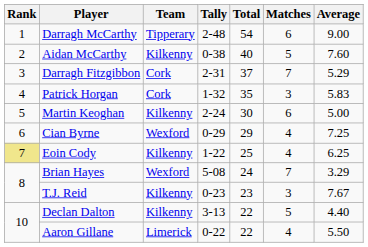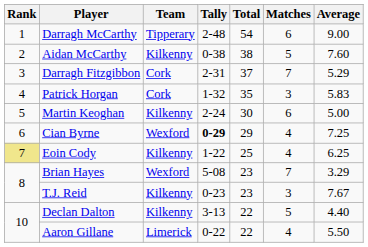Aidan McCarthy | Total: 40 -> 38
Cian Byrne | Tally: normal -> bold
Brian Hayes | Total: 24 -> 23
